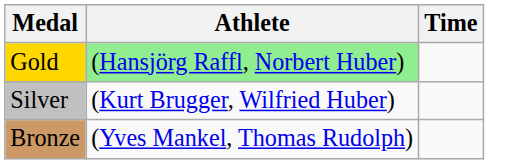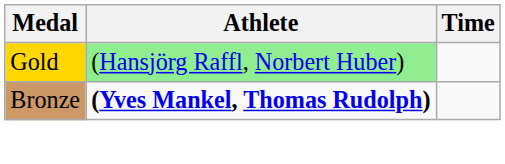- row: Silver | (Kurt Brugger, Wilfried Huber)
Bronze | Athlete: normal -> bold
